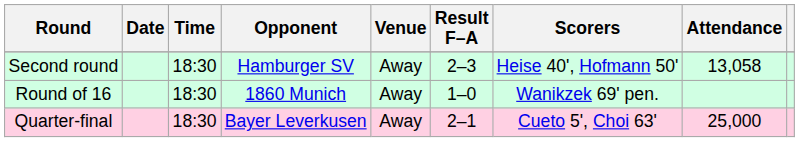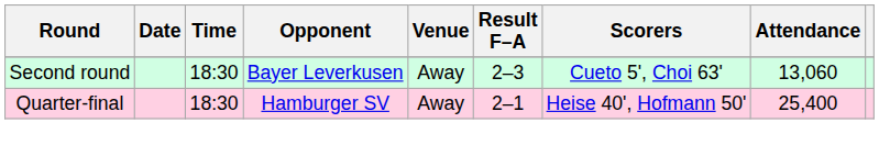Second round | Opponent: Hamburger SV -> Bayer Leverkusen
Second round | Scorers: Heise 40', Hofmann 50' -> Cueto 5', Choi 63'
Second round | Attendance: 13,058 -> 13,060
- row: Round of 16 | 18:30 | 1860 Munich | Away | 1–0 | Wanikzek 69' pen.
Quarter-final | Opponent: Bayer Leverkusen -> Hamburger SV
Quarter-final | Scorers: Cueto 5', Choi 63' -> Heise 40', Hofmann 50'
Quarter-final | Attendance: 25,000 -> 25,400
